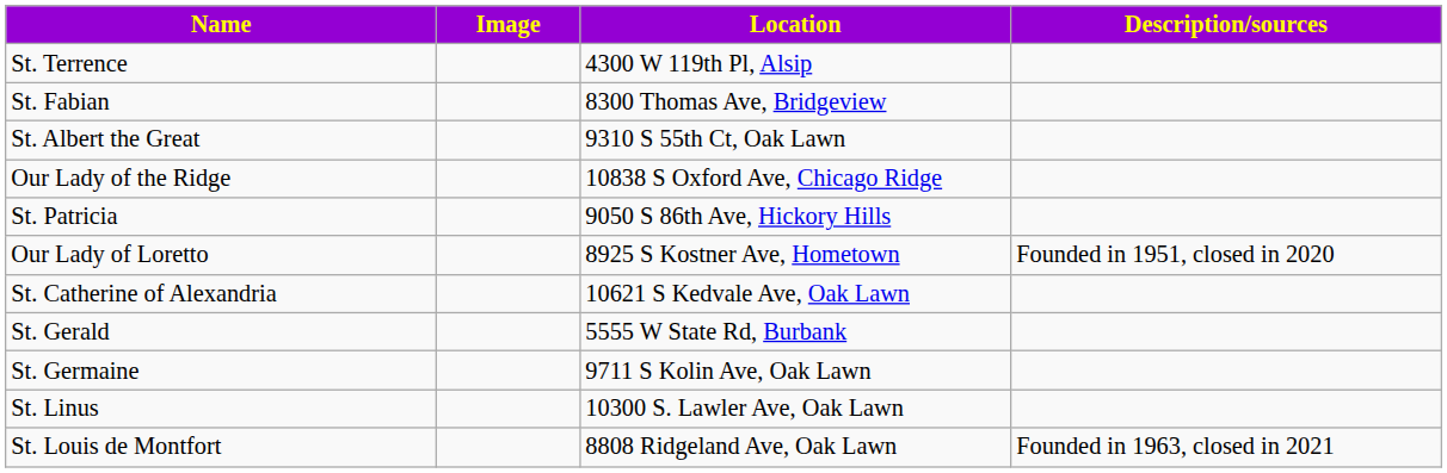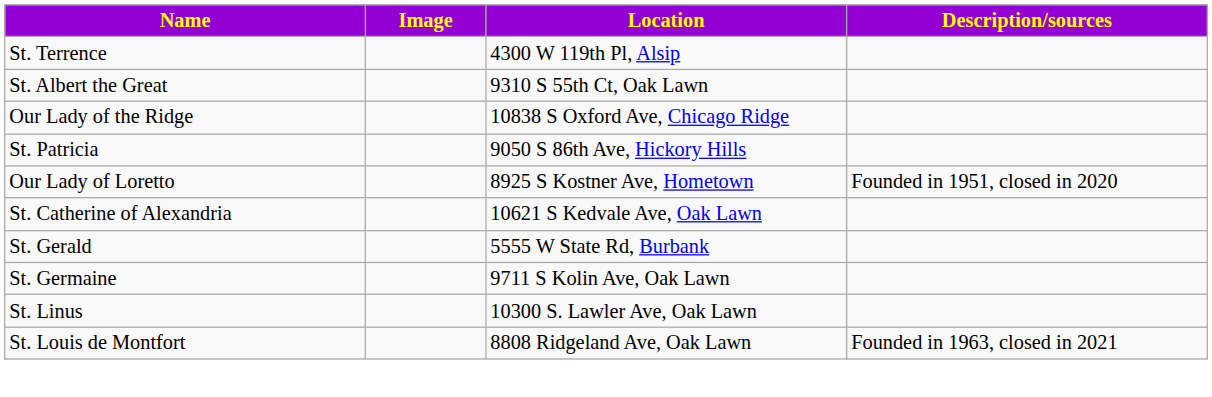- row: St. Fabian | 8300 Thomas Ave, Bridgeview
